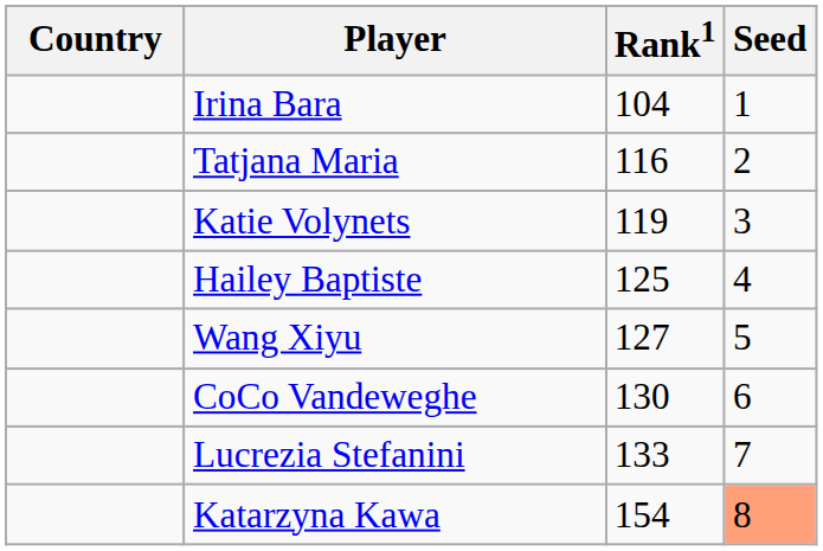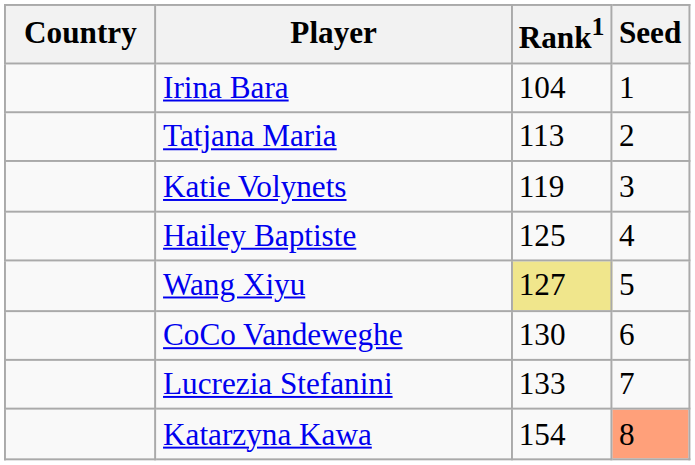Tatjana Maria | Rank1: 116 -> 113
Wang Xiyu | Rank1: no background -> khaki background
